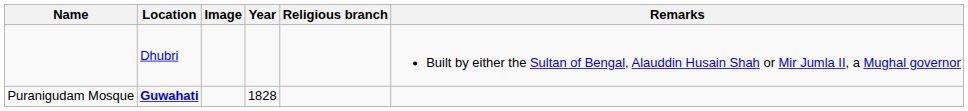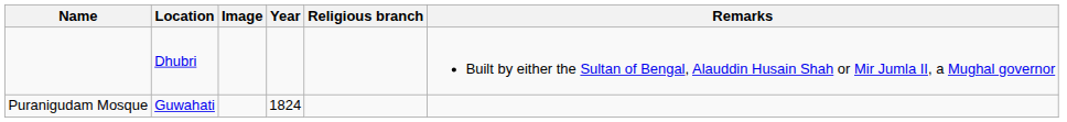Puranigudam Mosque | Location: bold -> normal
Puranigudam Mosque | Year: 1828 -> 1824
